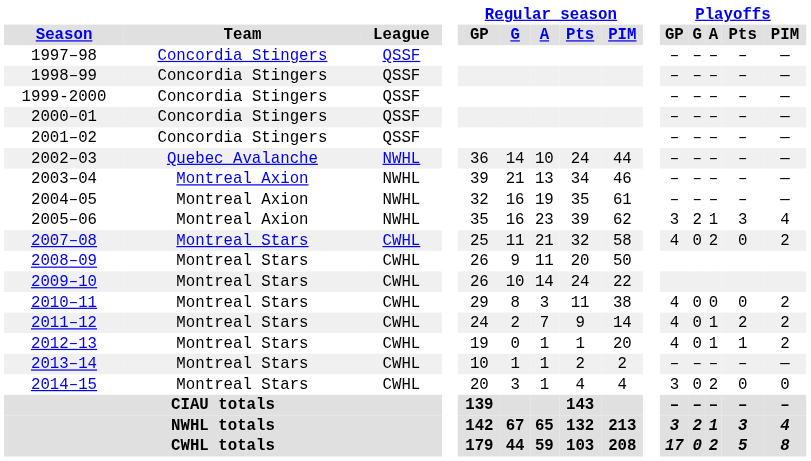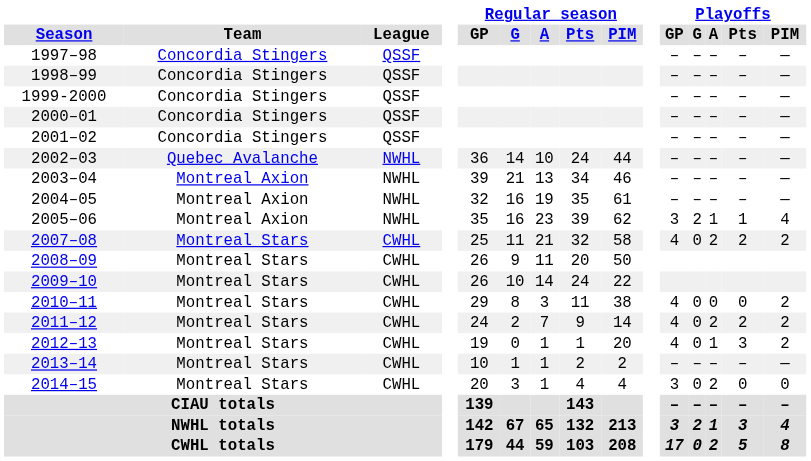2005–06 | Playoffs / Pts: 3 -> 1
2007–08 | Playoffs / Pts: 0 -> 2
2011–12 | Playoffs / A: 1 -> 2
2012–13 | Playoffs / Pts: 1 -> 3
